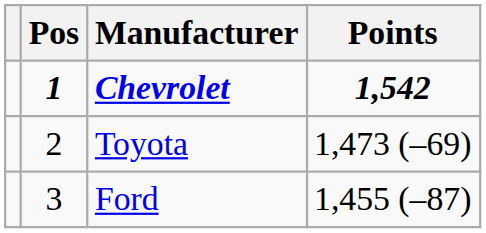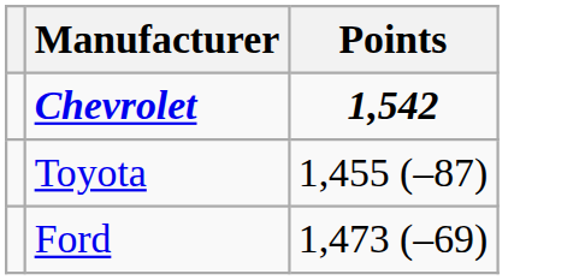- column: Pos | 1 | 2 | 3
Toyota | Points: 1,473 (–69) -> 1,455 (–87)
Ford | Points: 1,455 (–87) -> 1,473 (–69)
